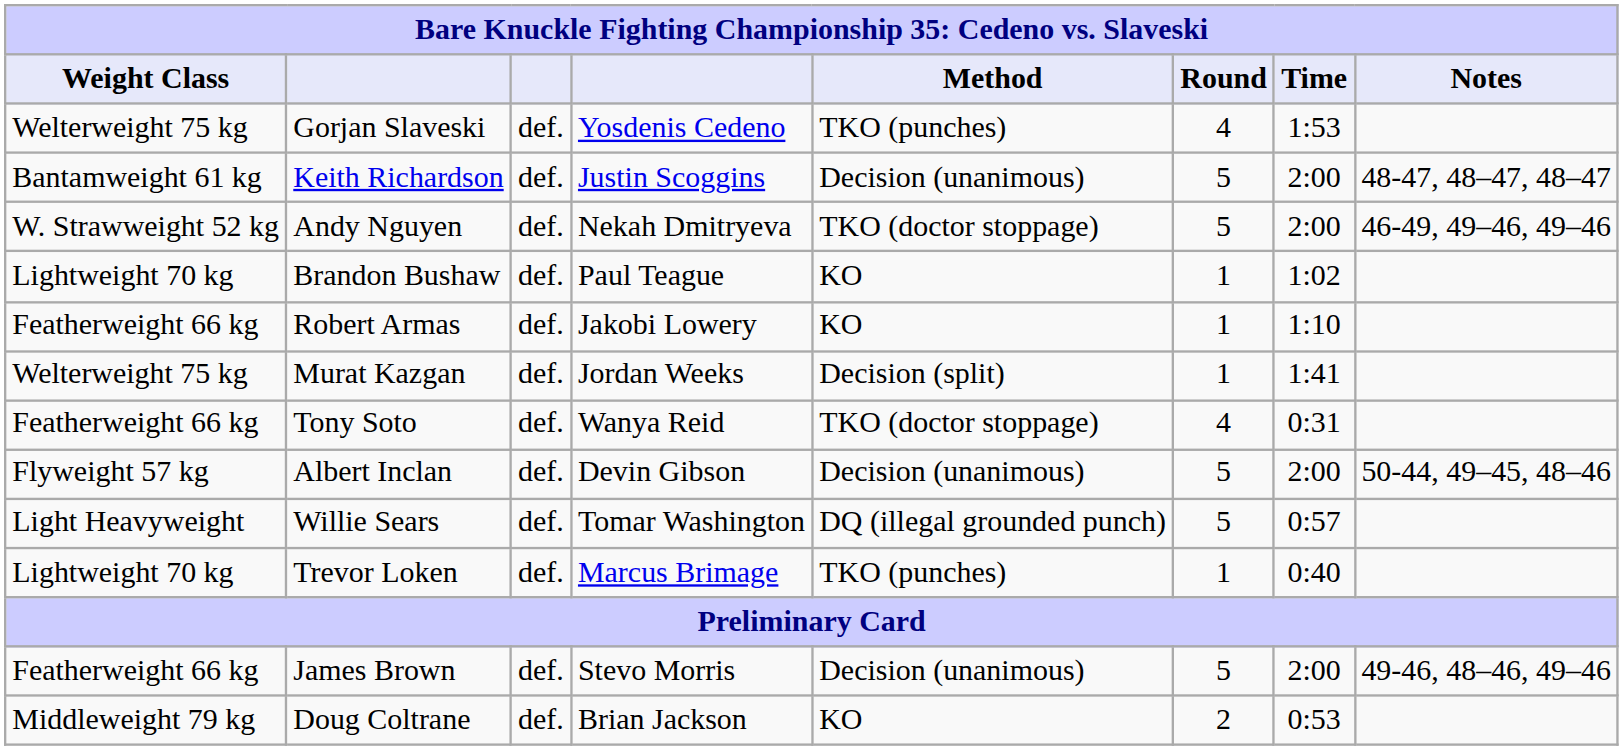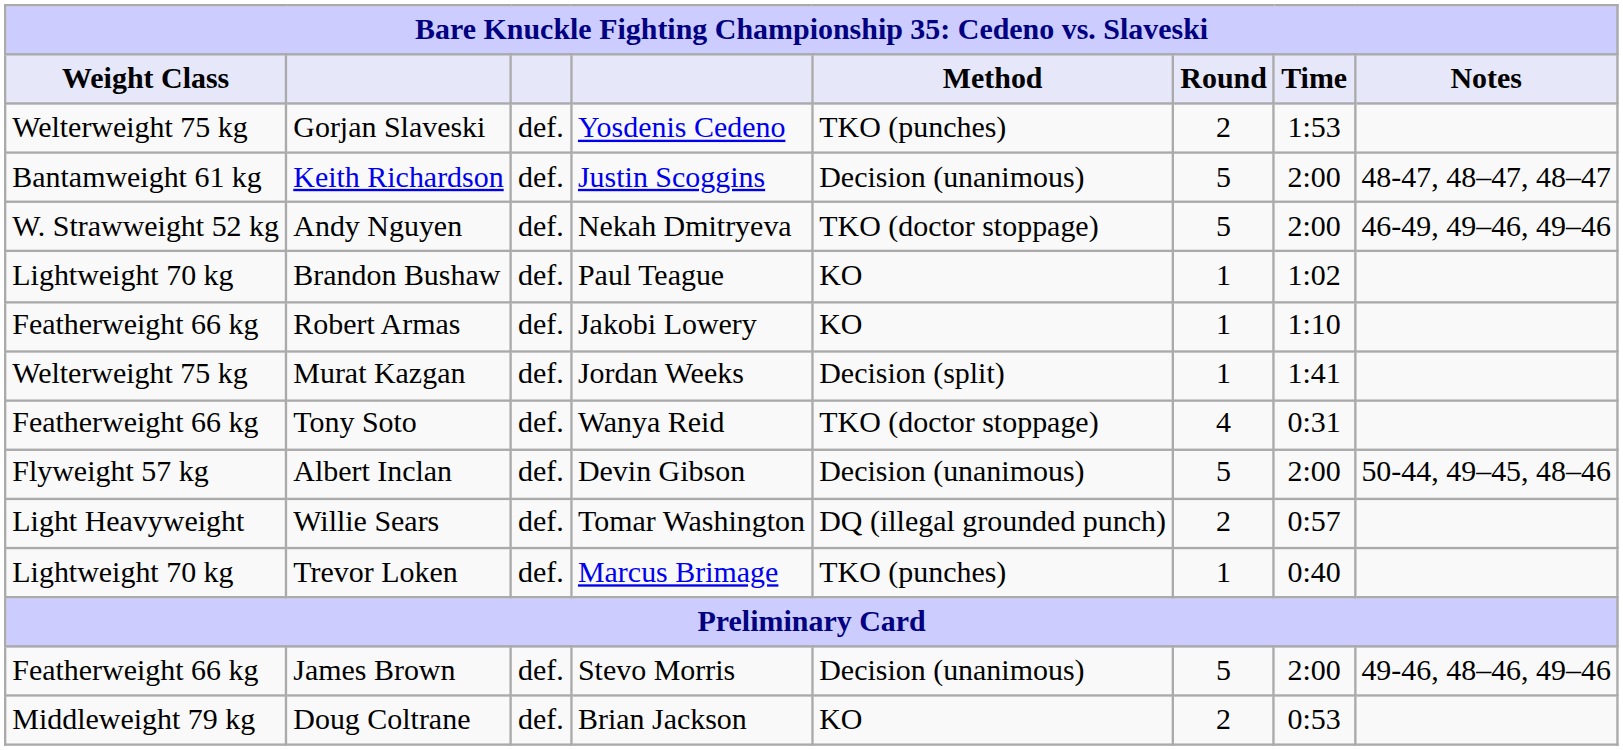Gorjan Slaveski | Round: 4 -> 2
Willie Sears | Round: 5 -> 2
